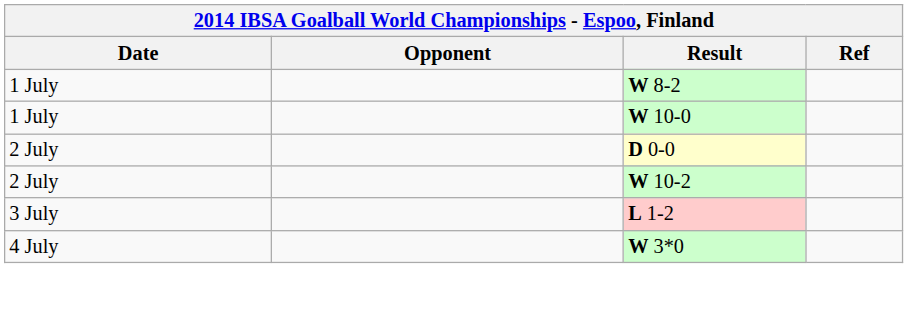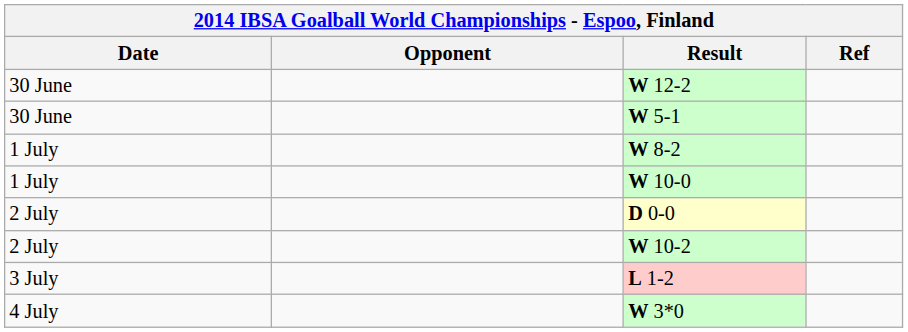+ row: 30 June | W 12-2
+ row: 30 June | W 5-1
